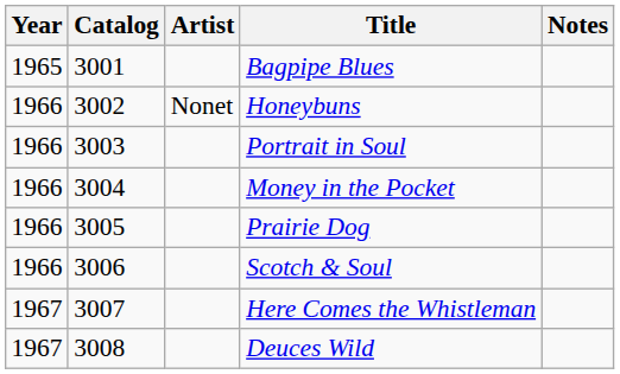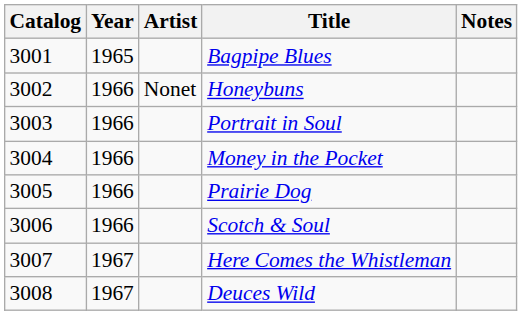columns swapped: Catalog <-> Year
